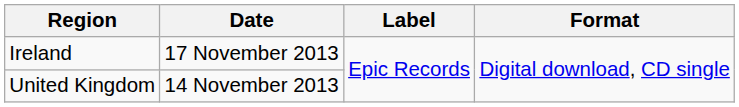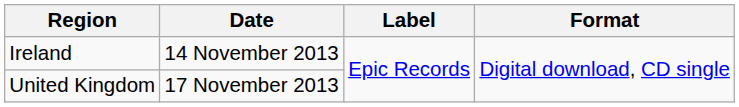Ireland | Date: 17 November 2013 -> 14 November 2013
United Kingdom | Date: 14 November 2013 -> 17 November 2013
